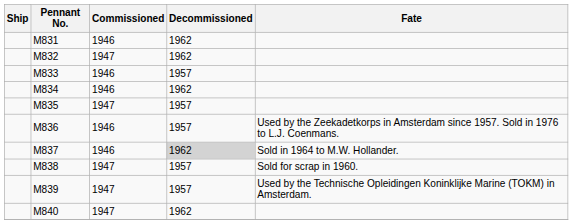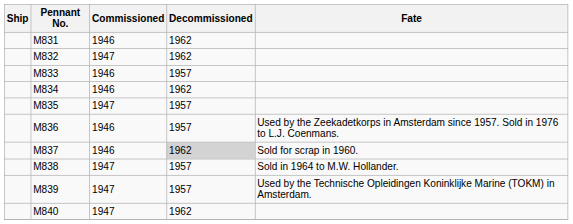M837 | Fate: Sold in 1964 to M.W. Hollander. -> Sold for scrap in 1960.
M838 | Fate: Sold for scrap in 1960. -> Sold in 1964 to M.W. Hollander.
